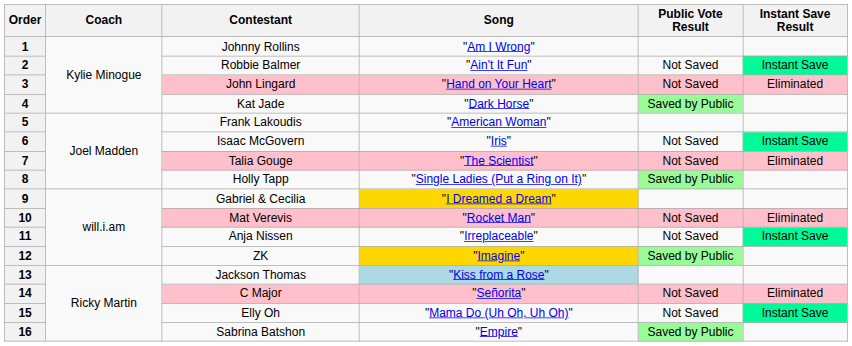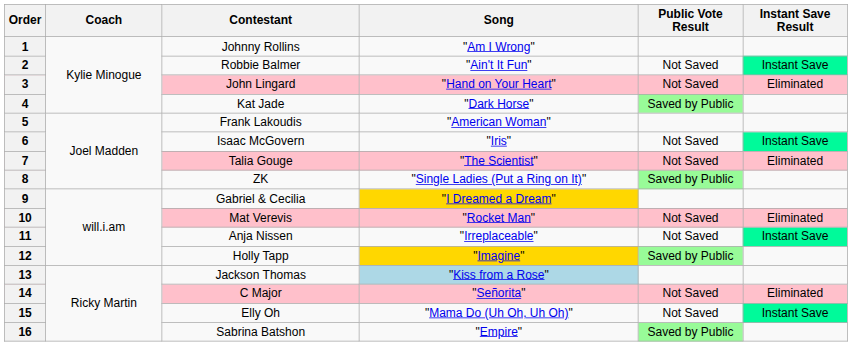8 | Contestant: Holly Tapp -> ZK
12 | Contestant: ZK -> Holly Tapp
